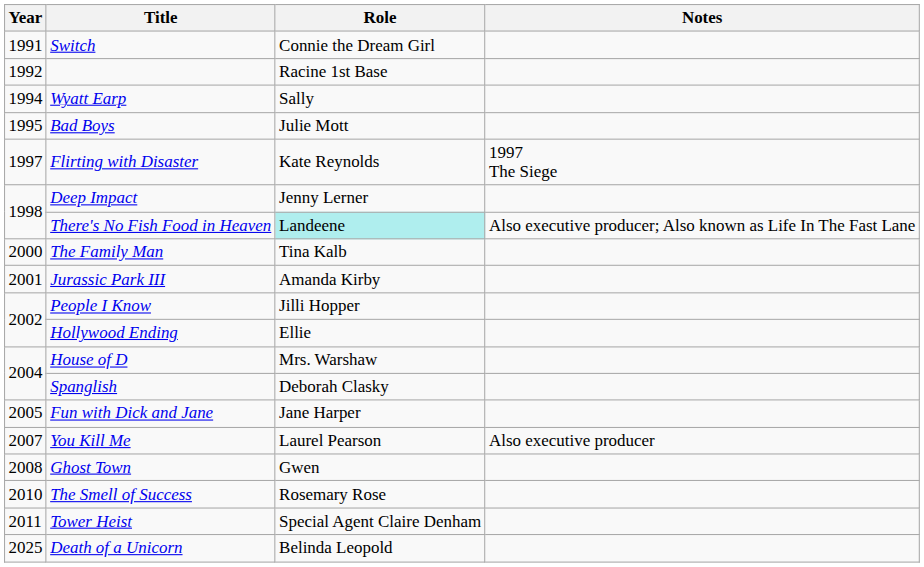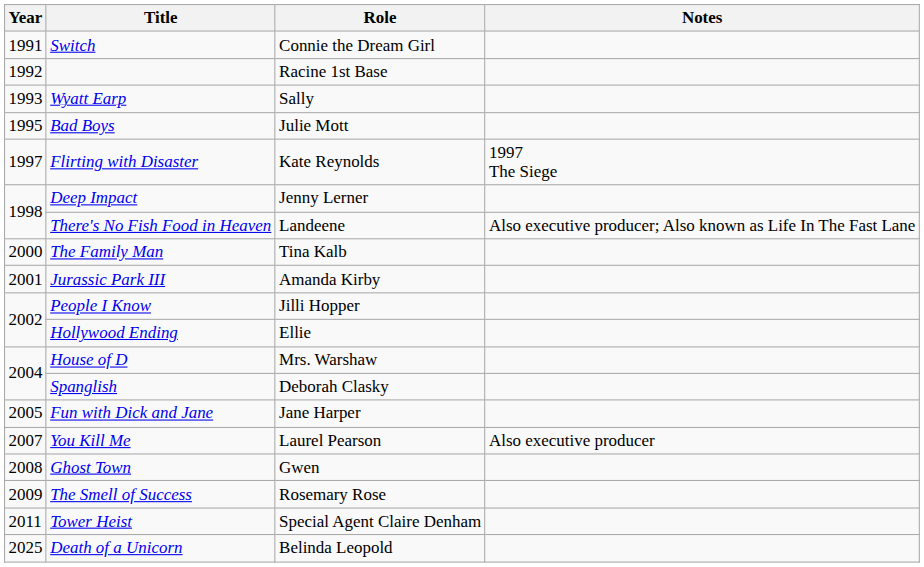Wyatt Earp | Year: 1994 -> 1993
There's No Fish Food in Heaven | Role: paleturquoise background -> no background
The Smell of Success | Year: 2010 -> 2009
